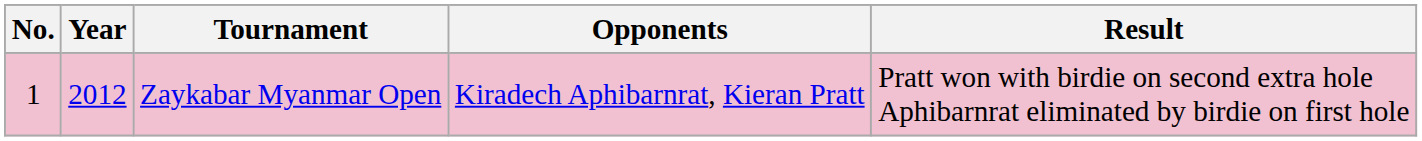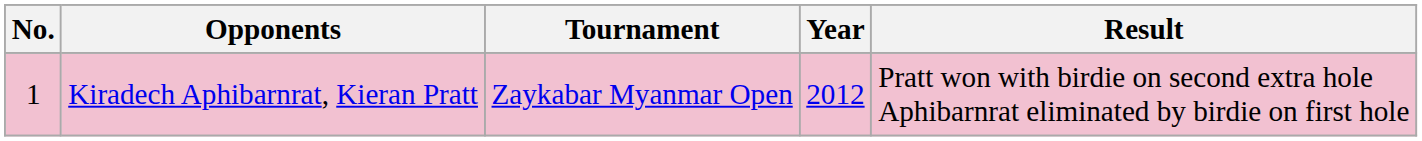columns swapped: Year <-> Opponents
